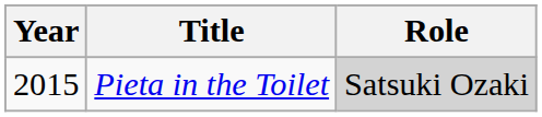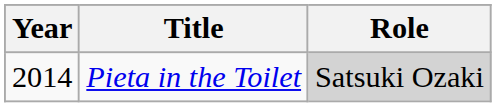Pieta in the Toilet | Year: 2015 -> 2014
